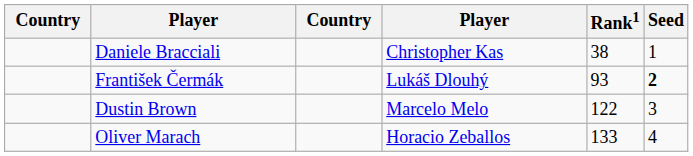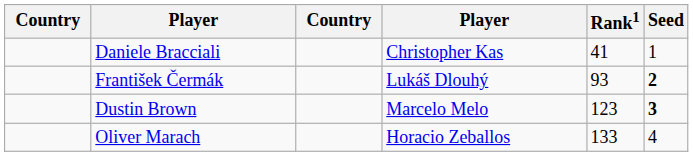Daniele Bracciali | Rank1: 38 -> 41
Dustin Brown | Rank1: 122 -> 123
Dustin Brown | Seed: normal -> bold
